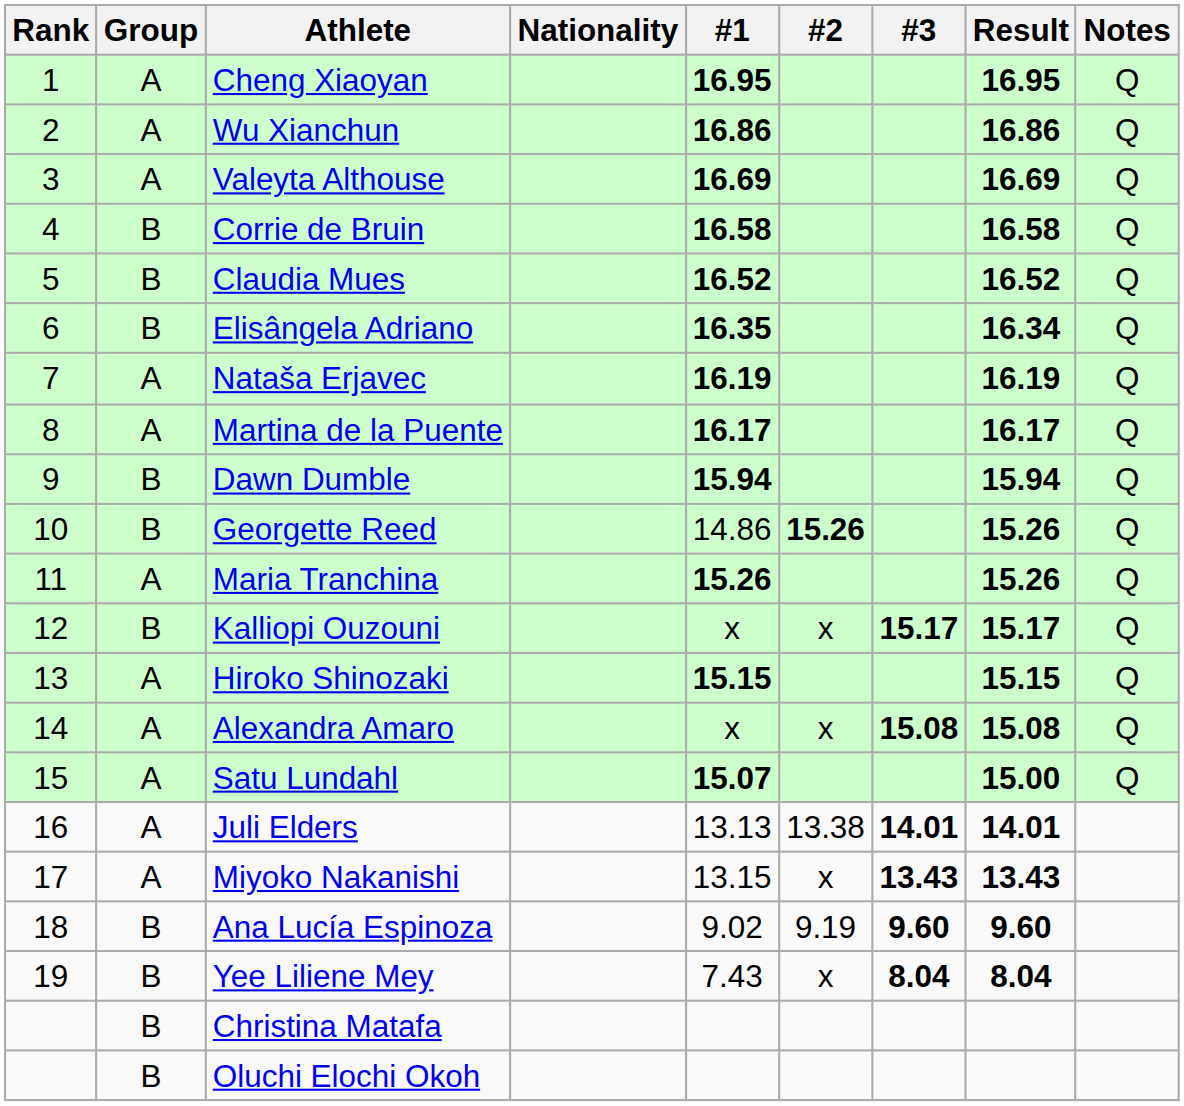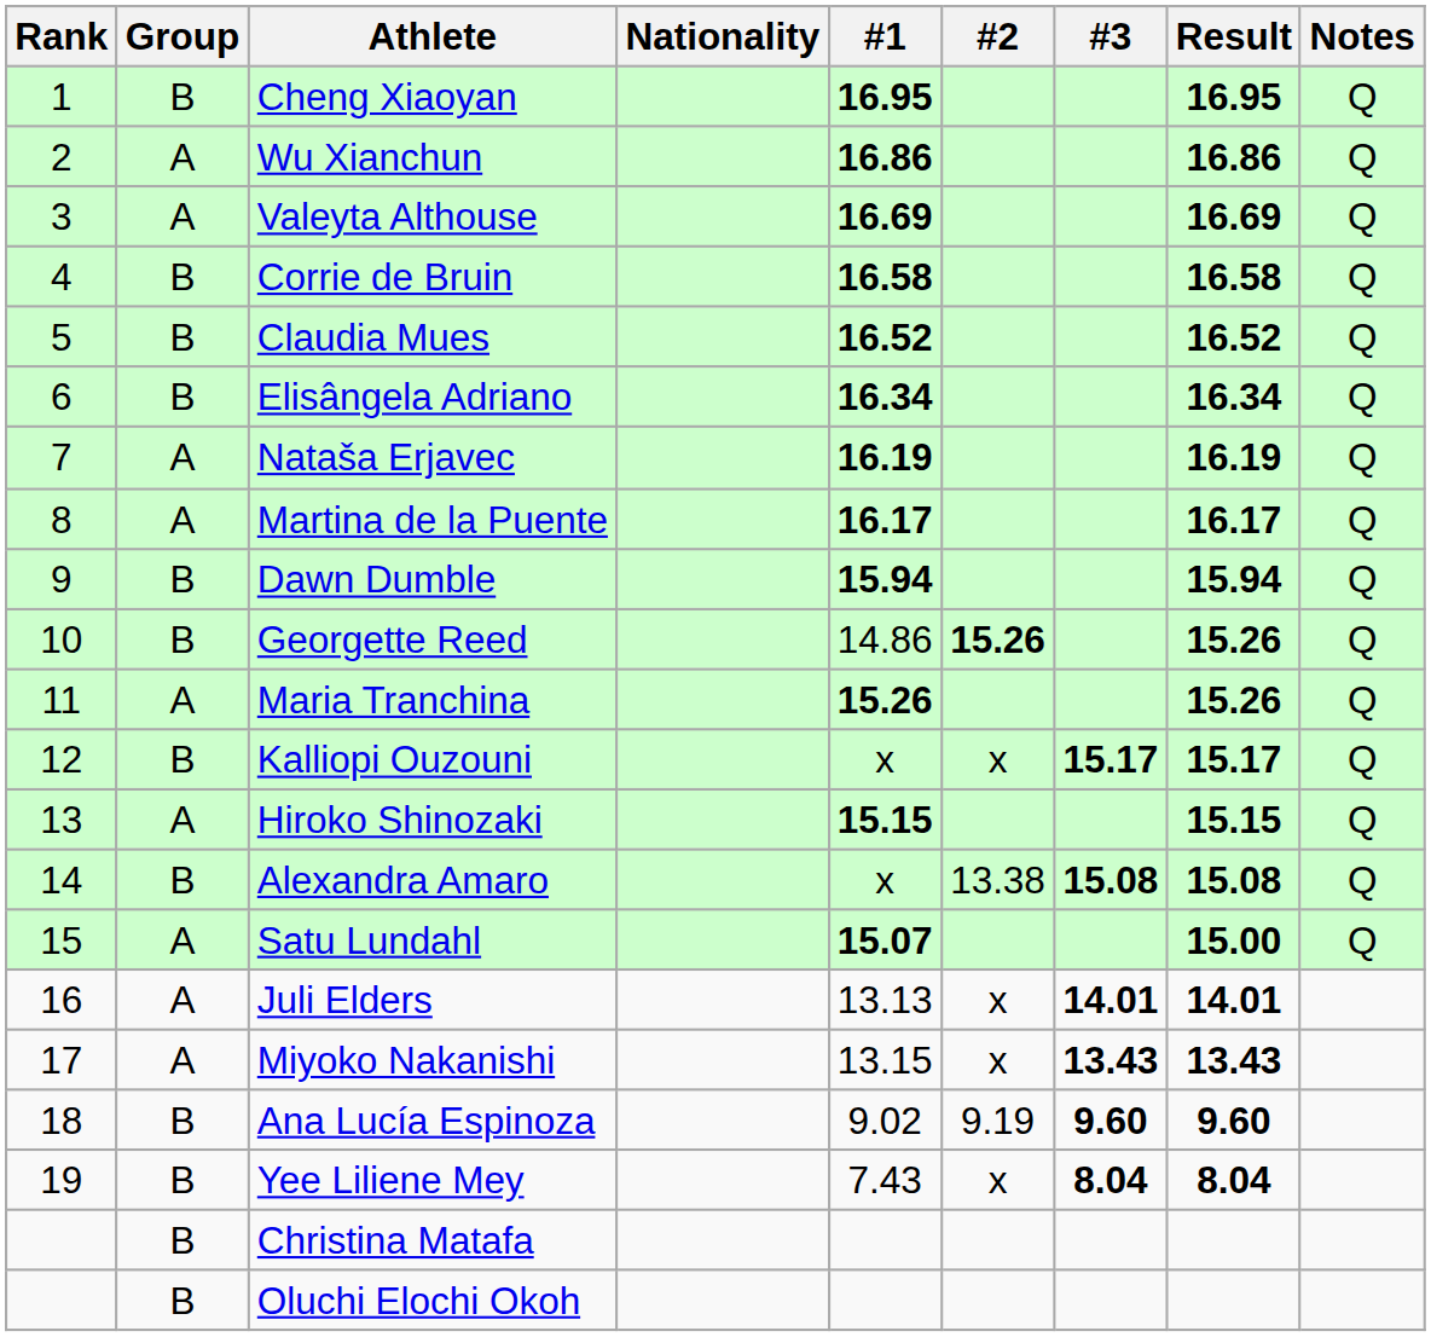Cheng Xiaoyan | Group: A -> B
Elisângela Adriano | #1: 16.35 -> 16.34
Alexandra Amaro | Group: A -> B
Alexandra Amaro | #2: x -> 13.38
Juli Elders | #2: 13.38 -> x
